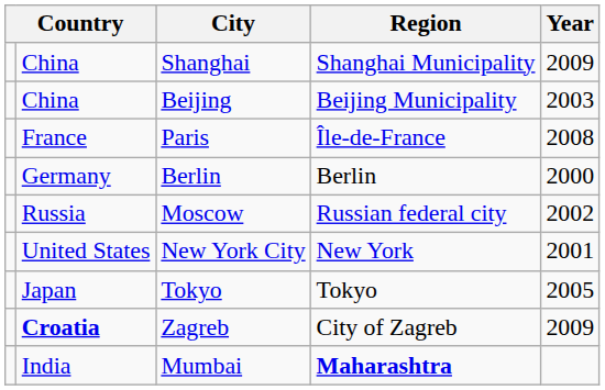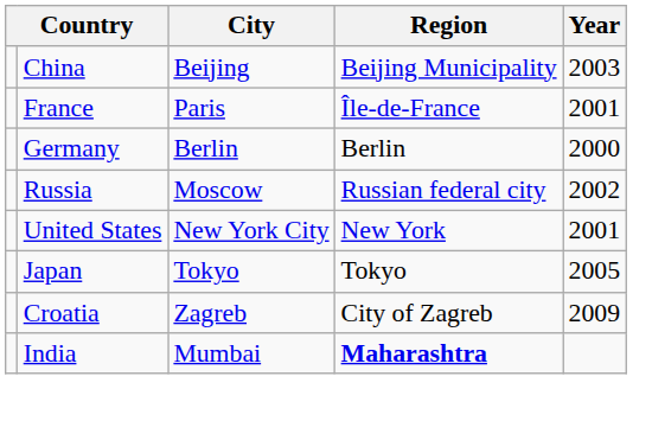- row: China | Shanghai | Shanghai Municipality | 2009
Paris | Year: 2008 -> 2001
Zagreb | column 2: bold -> normal
